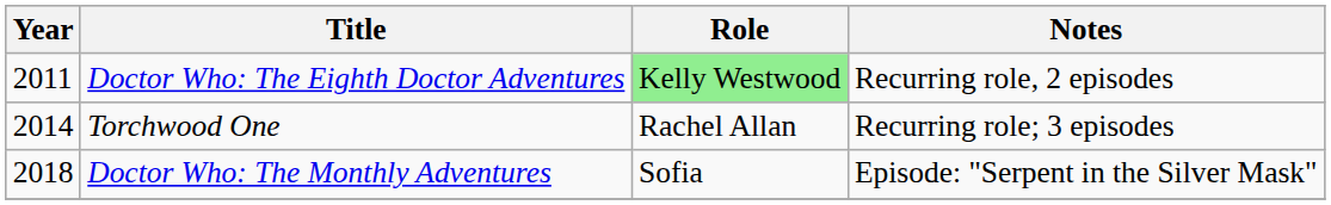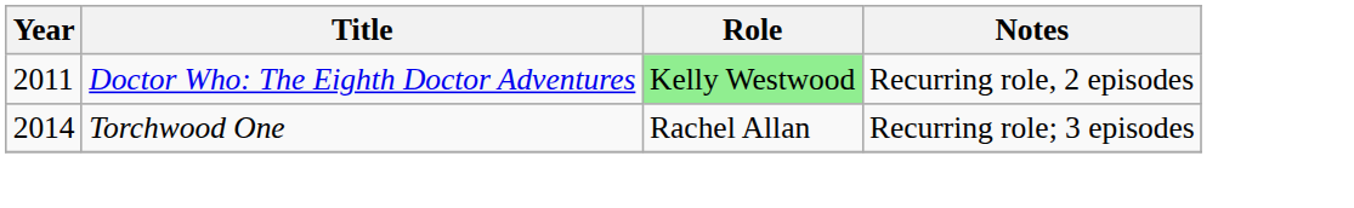- row: 2018 | Doctor Who: The Monthly Adventures | Sofia | Episode: "Serpent in the Silver Mask"
